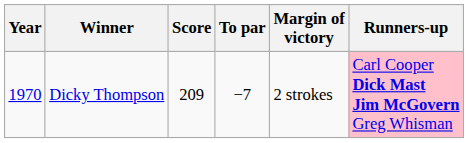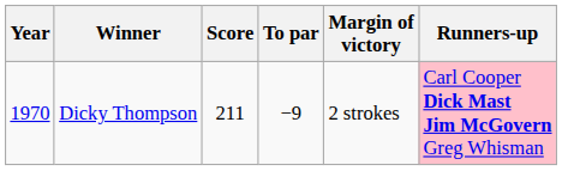Dicky Thompson | Score: 209 -> 211
Dicky Thompson | To par: −7 -> −9
